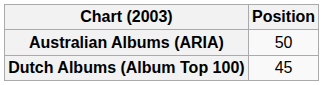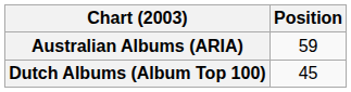Australian Albums (ARIA) | Position: 50 -> 59
